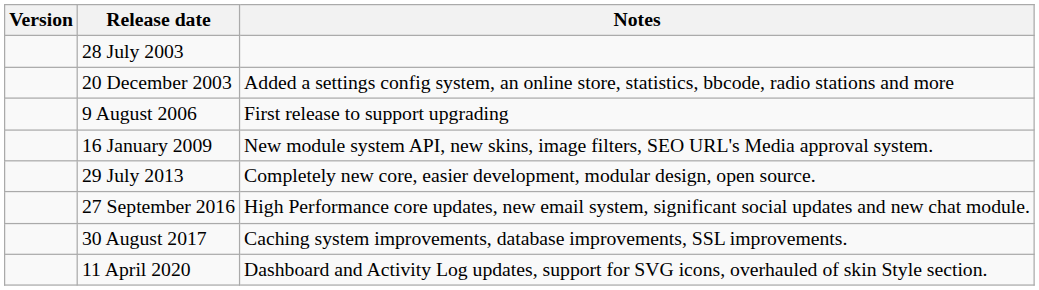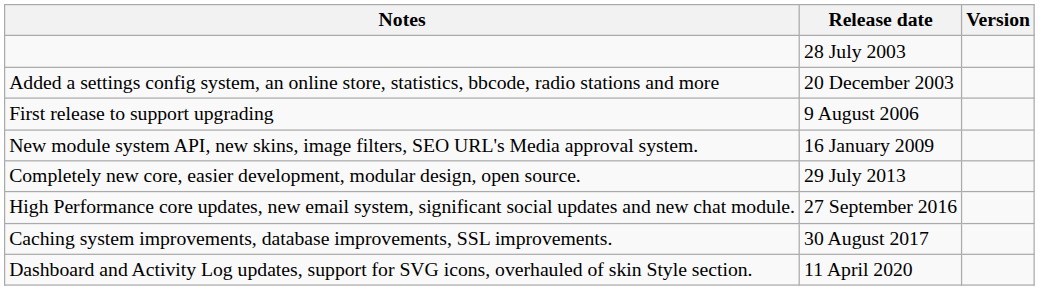columns swapped: Version <-> Notes
